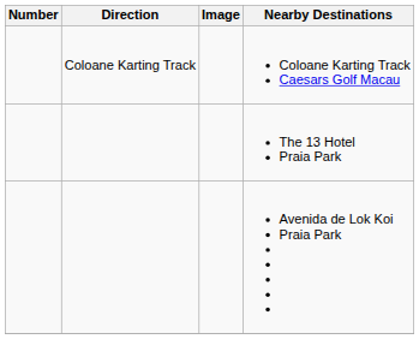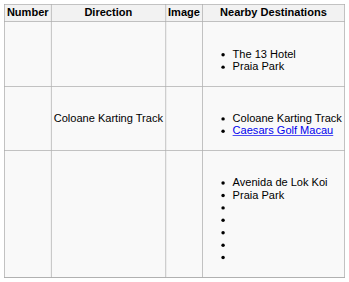rows swapped: Coloane Karting Track Caesars Golf Macau <-> The 13 Hotel Praia Park
